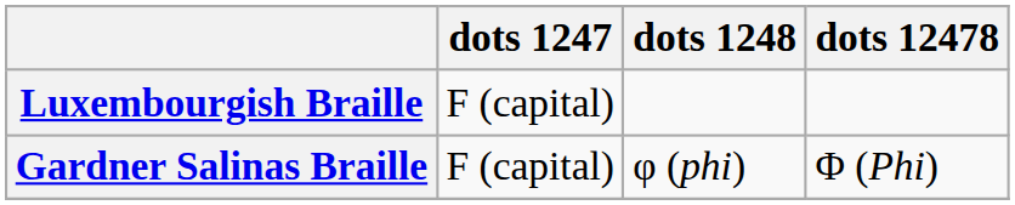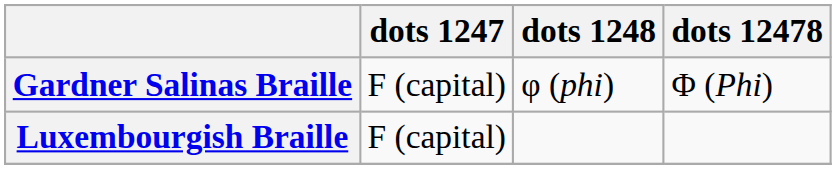rows swapped: Gardner Salinas Braille <-> Luxembourgish Braille
